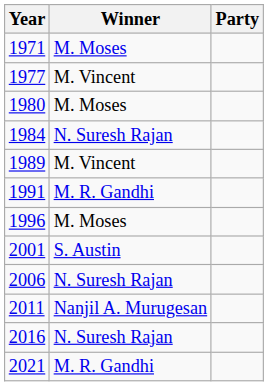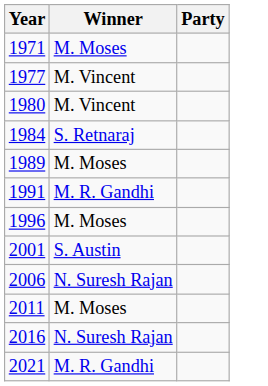1980 | Winner: M. Moses -> M. Vincent
1984 | Winner: N. Suresh Rajan -> S. Retnaraj
1989 | Winner: M. Vincent -> M. Moses
2011 | Winner: Nanjil A. Murugesan -> M. Moses
